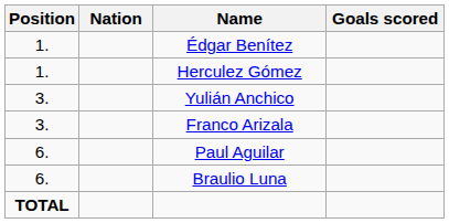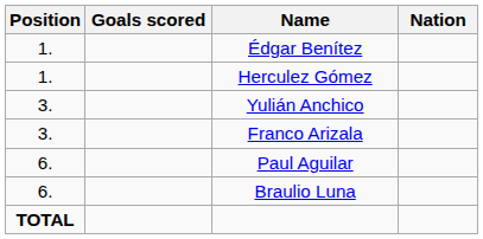columns swapped: Nation <-> Goals scored
